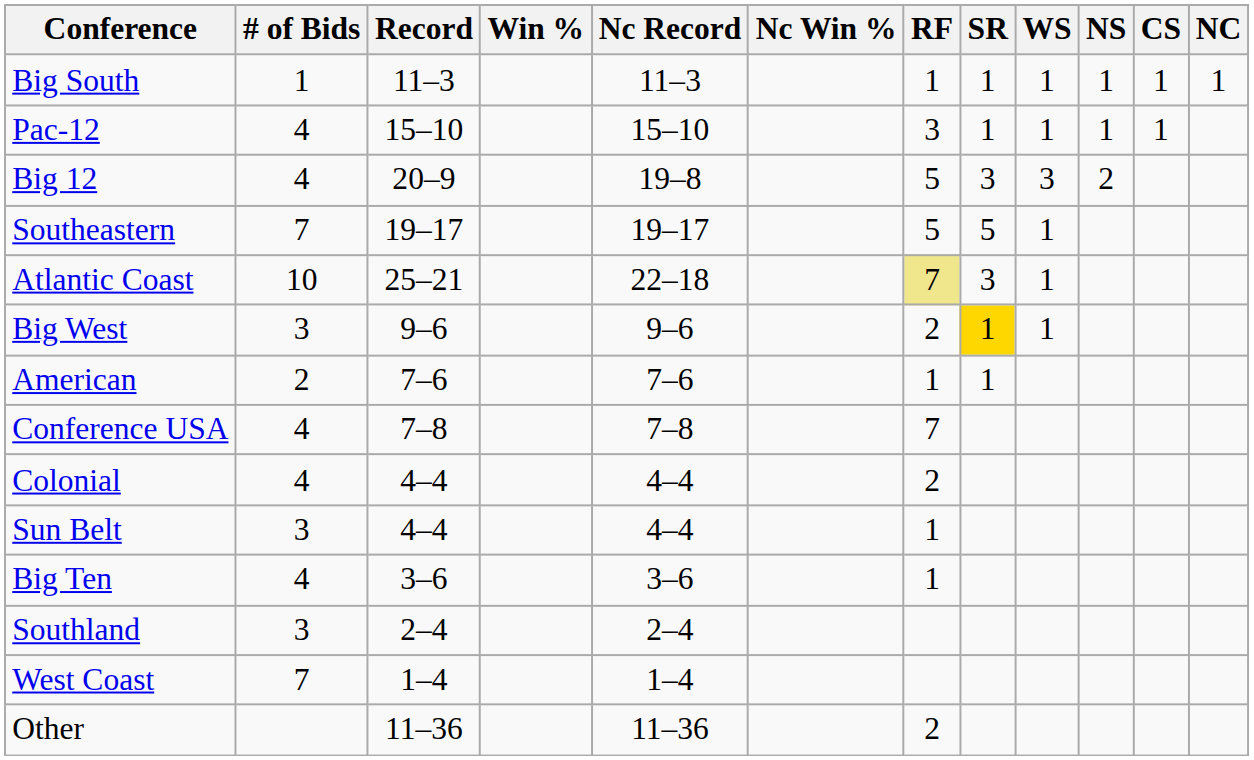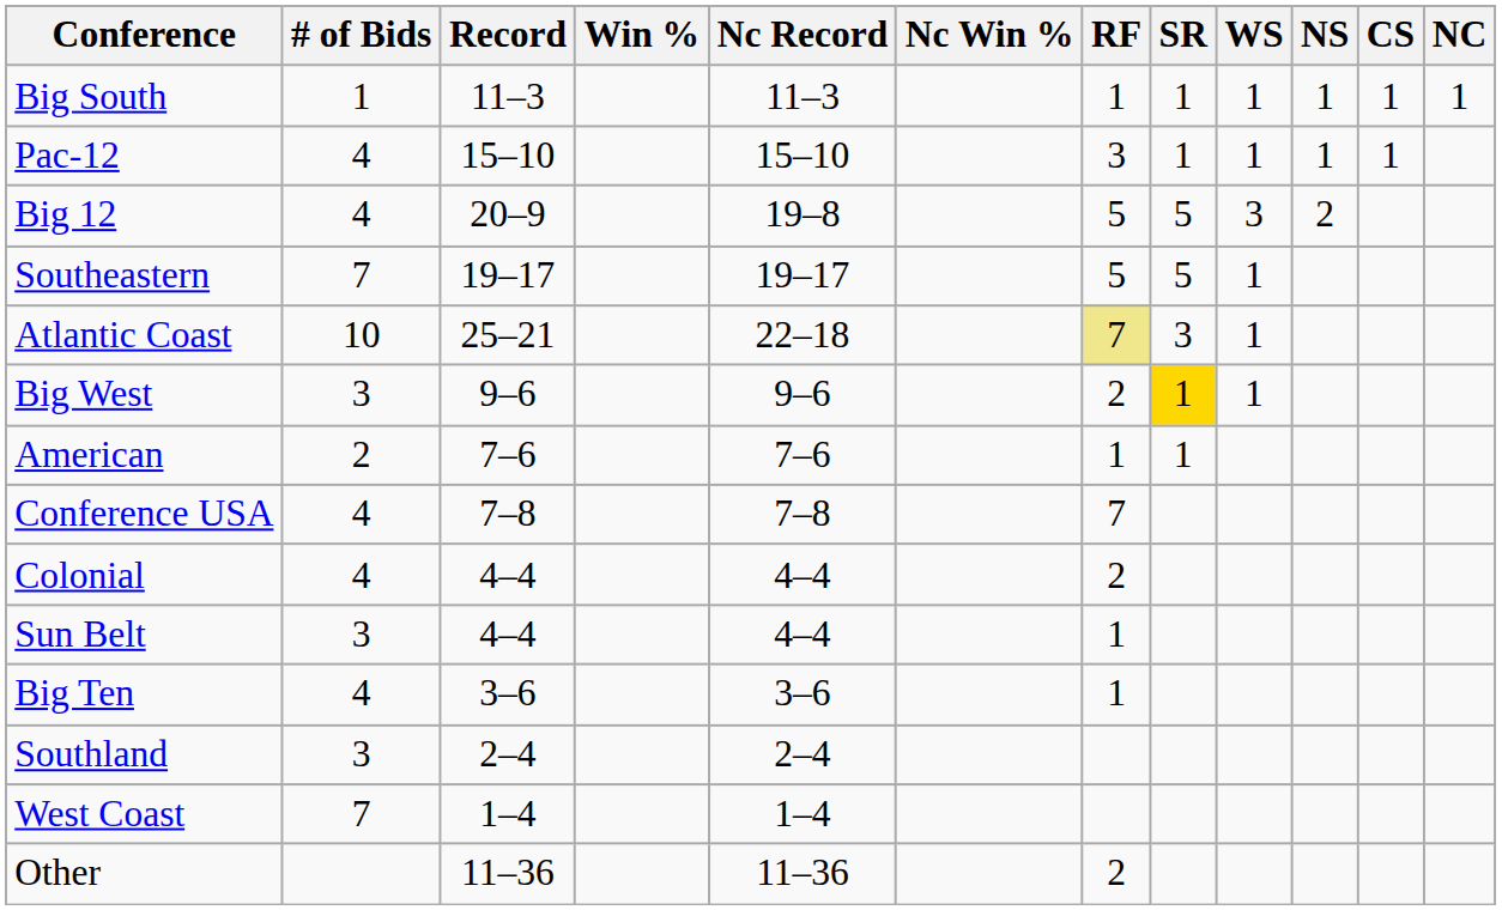Big 12 | SR: 3 -> 5
